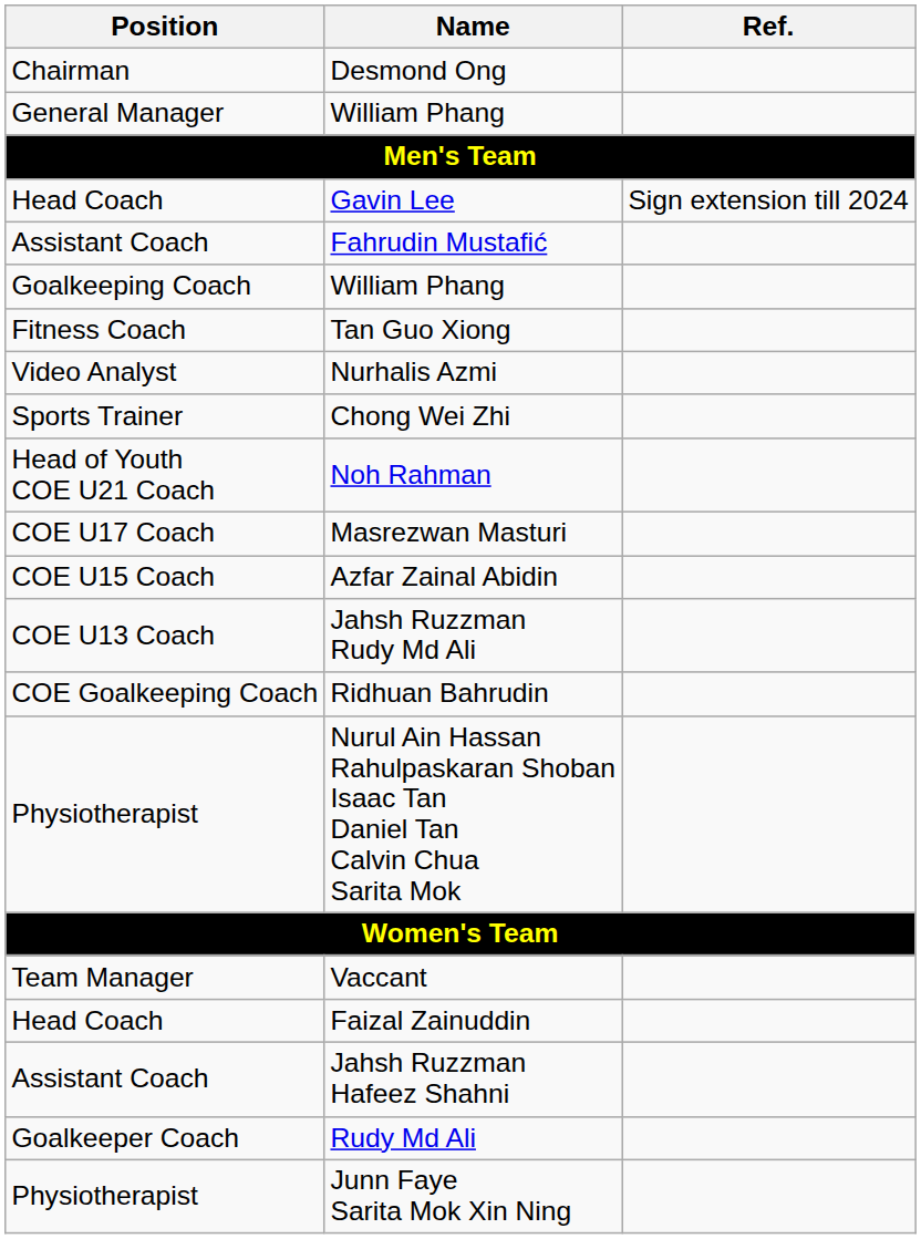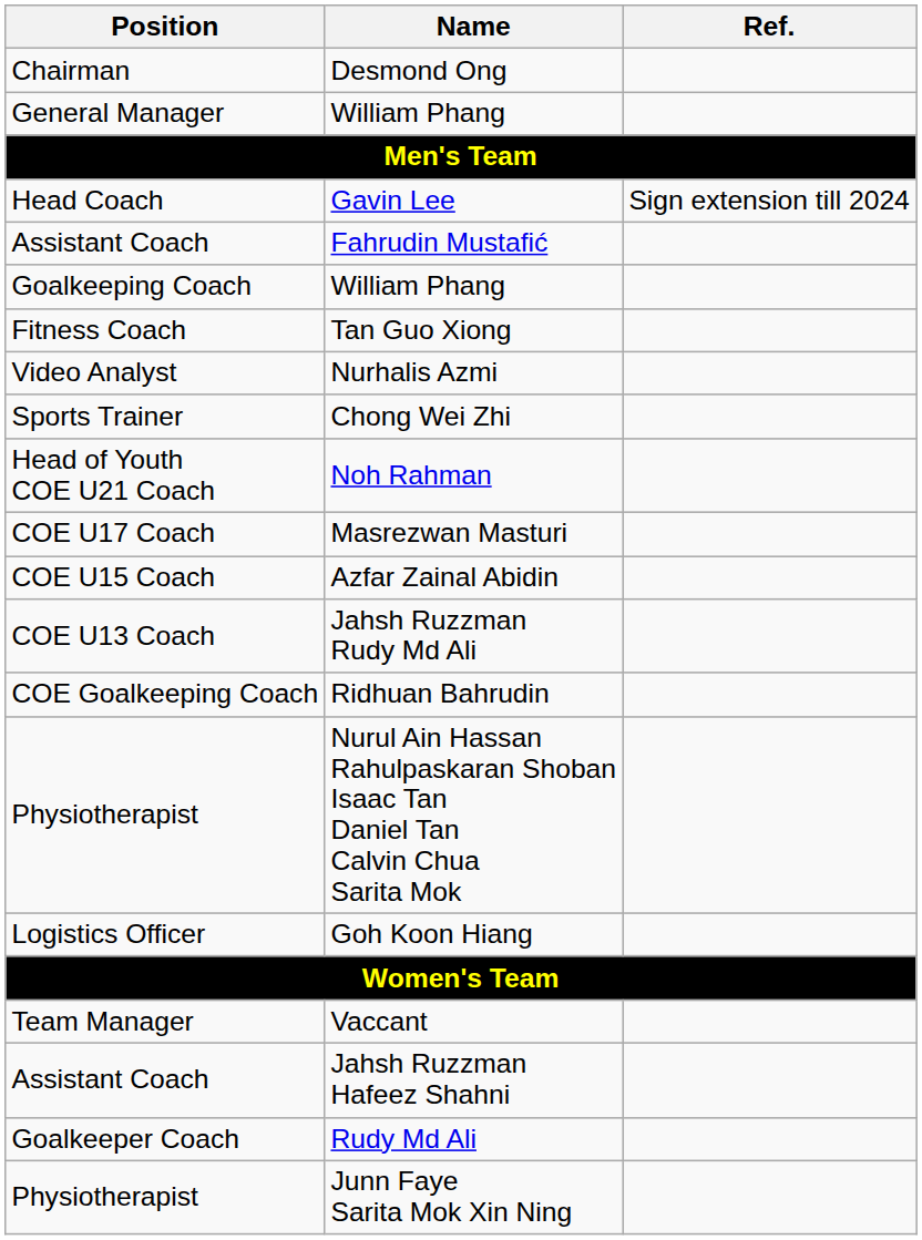+ row: Logistics Officer | Goh Koon Hiang
- row: Head Coach | Faizal Zainuddin
